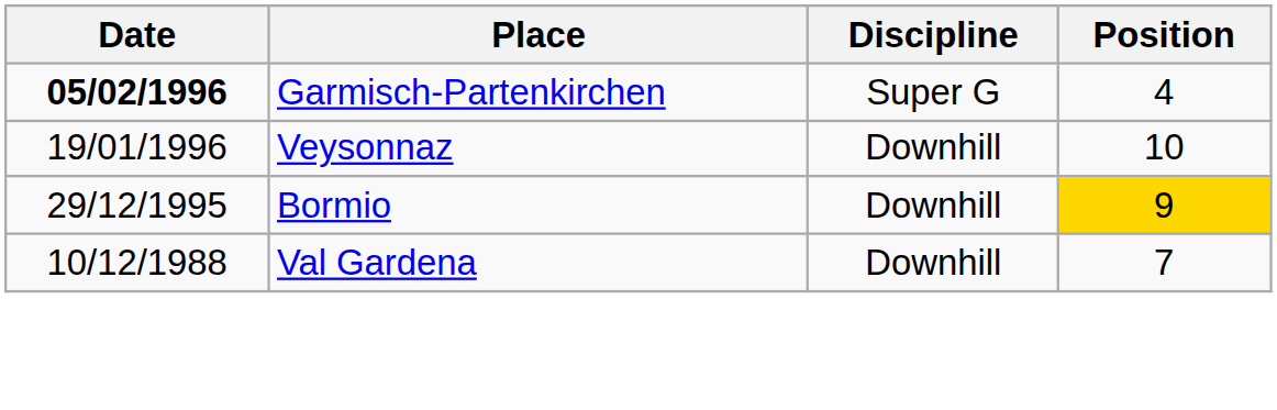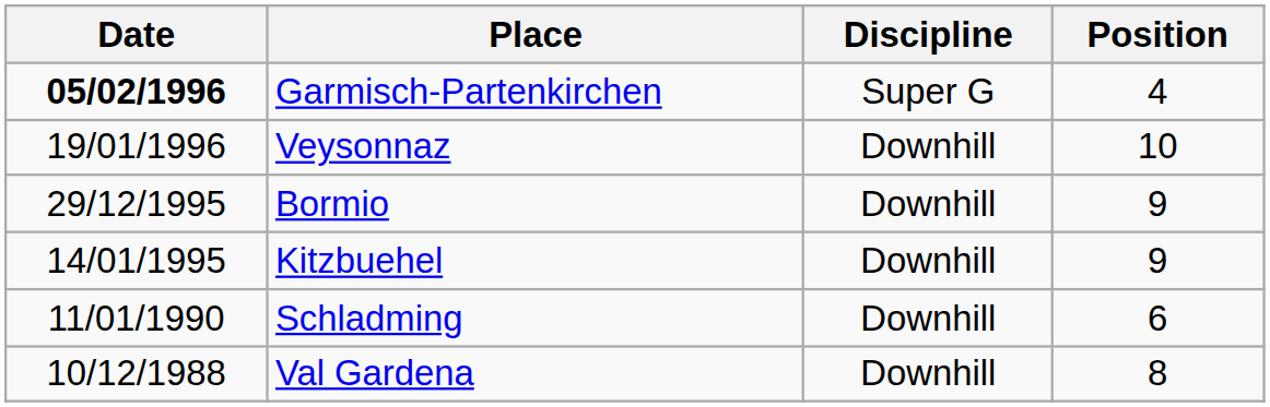Bormio | Position: gold background -> no background
+ row: 14/01/1995 | Kitzbuehel | Downhill | 9
+ row: 11/01/1990 | Schladming | Downhill | 6
Val Gardena | Position: 7 -> 8
